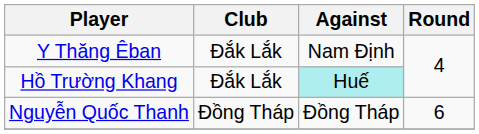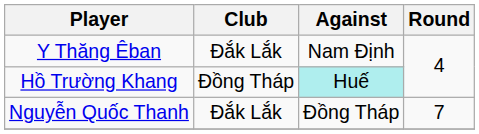Hồ Trường Khang | Club: Đắk Lắk -> Đồng Tháp
Nguyễn Quốc Thanh | Club: Đồng Tháp -> Đắk Lắk
Nguyễn Quốc Thanh | Round: 6 -> 7
